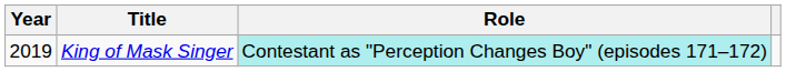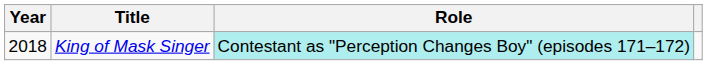King of Mask Singer | Year: 2019 -> 2018
